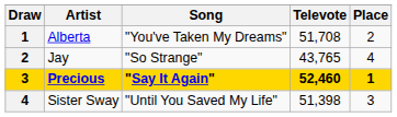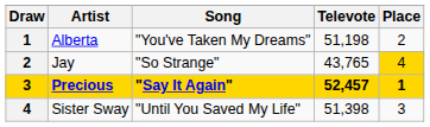Alberta | Televote: 51,708 -> 51,198
Jay | Place: no background -> gold background
Precious | Televote: 52,460 -> 52,457
